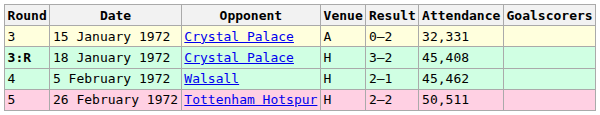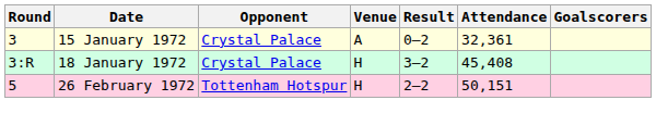15 January 1972 | Attendance: 32,331 -> 32,361
18 January 1972 | Round: bold -> normal
- row: 4 | 5 February 1972 | Walsall | H | 2–1 | 45,462
26 February 1972 | Attendance: 50,511 -> 50,151
